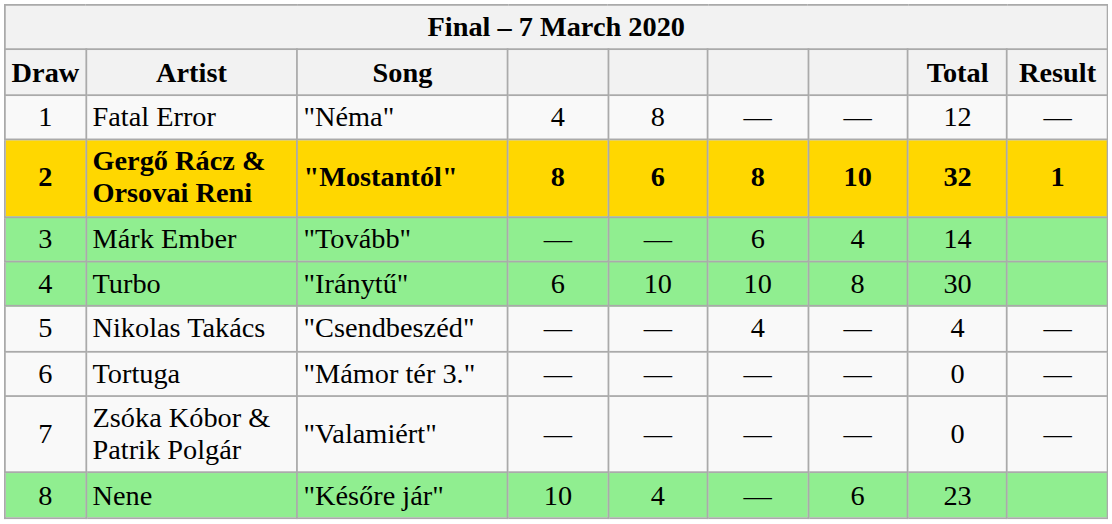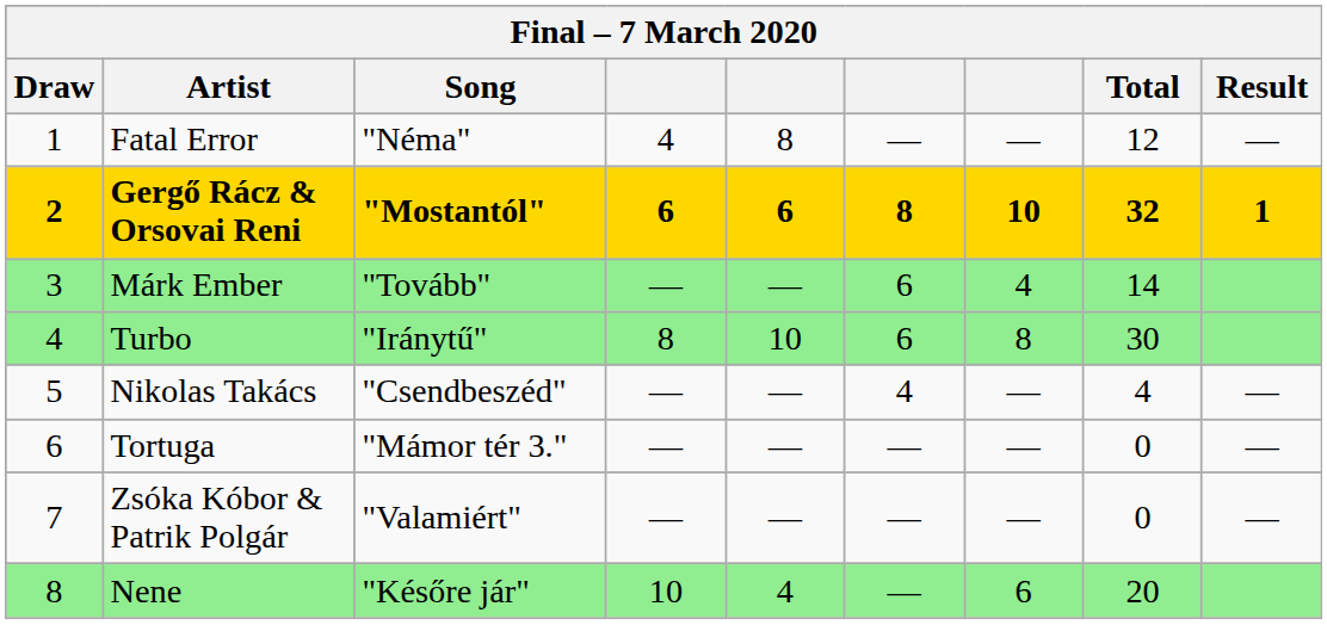Gergő Rácz & Orsovai Reni | column 4: 8 -> 6
Turbo | column 4: 6 -> 8
Turbo | column 6: 10 -> 6
Nene | Total: 23 -> 20
